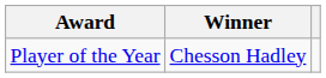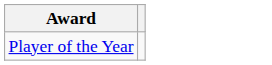- column: Winner | Chesson Hadley
